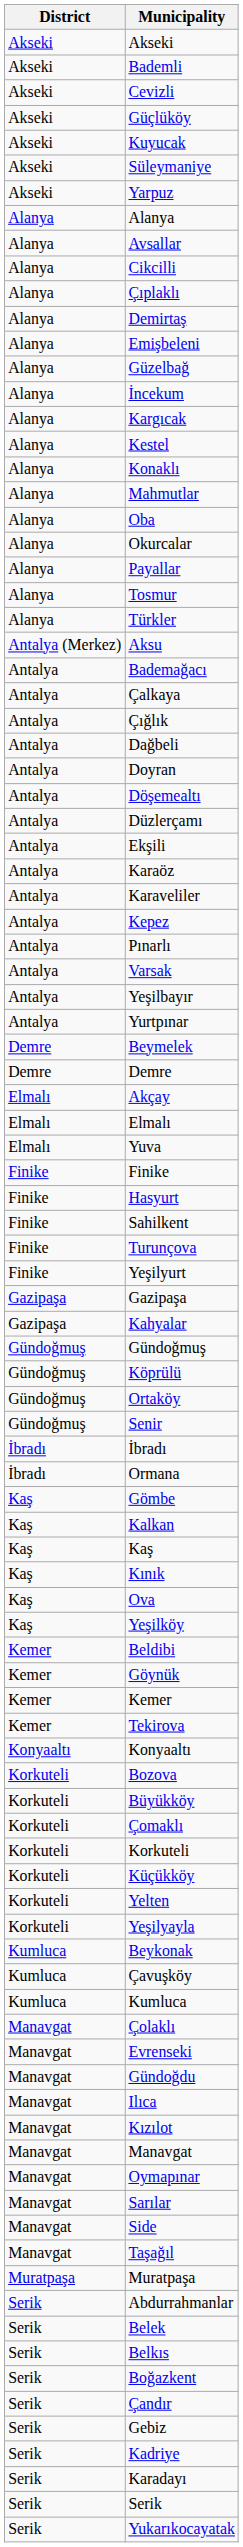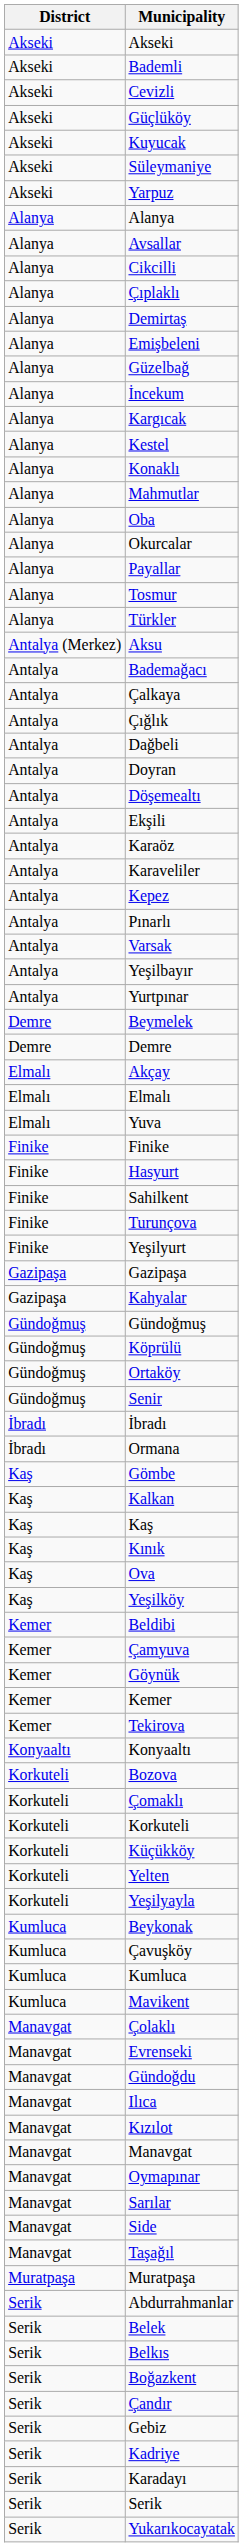- row: Antalya | Düzlerçamı
+ row: Kemer | Çamyuva
- row: Korkuteli | Büyükköy
+ row: Kumluca | Mavikent
